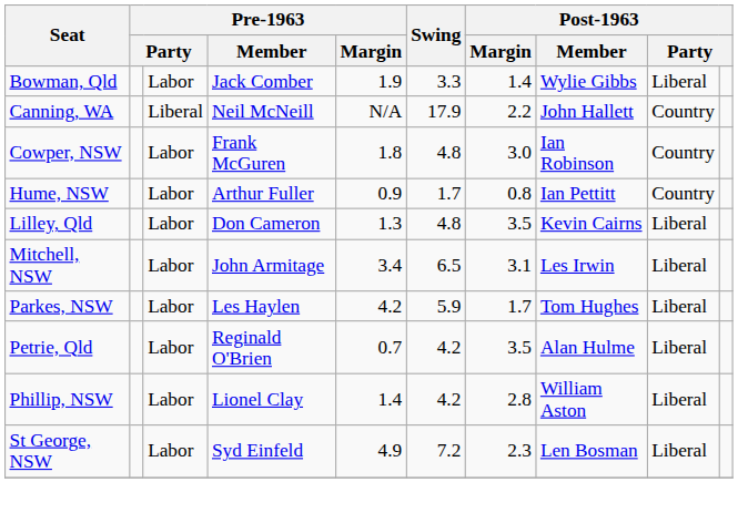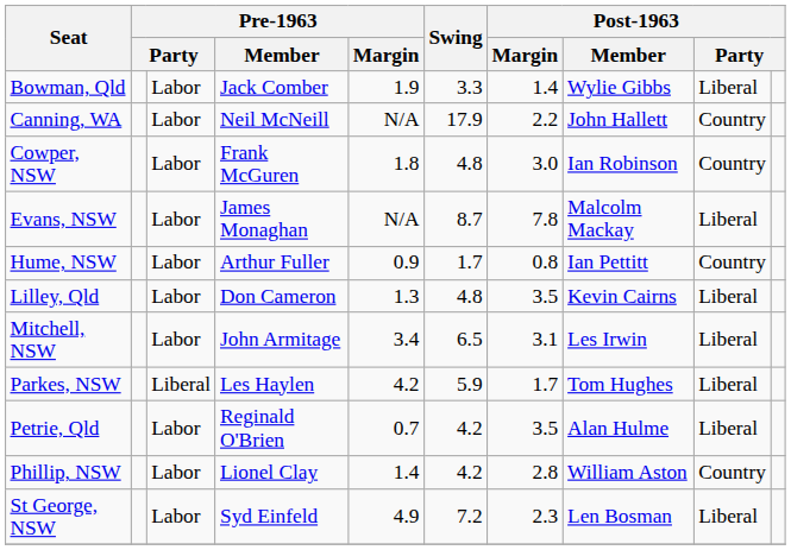Canning, WA | column 3: Liberal -> Labor
+ row: Evans, NSW | Labor | James Monaghan | N/A | 8.7 | 7.8 | Malcolm Mackay | Liberal
Parkes, NSW | column 3: Labor -> Liberal
Phillip, NSW | column 9: Liberal -> Country
